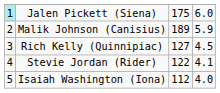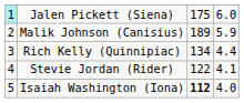Rich Kelly (Quinnipiac) | column 3: 127 -> 134
Rich Kelly (Quinnipiac) | column 4: 4.5 -> 4.4
Isaiah Washington (Iona) | column 3: normal -> bold
